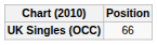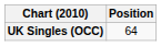UK Singles (OCC) | Position: 66 -> 64
